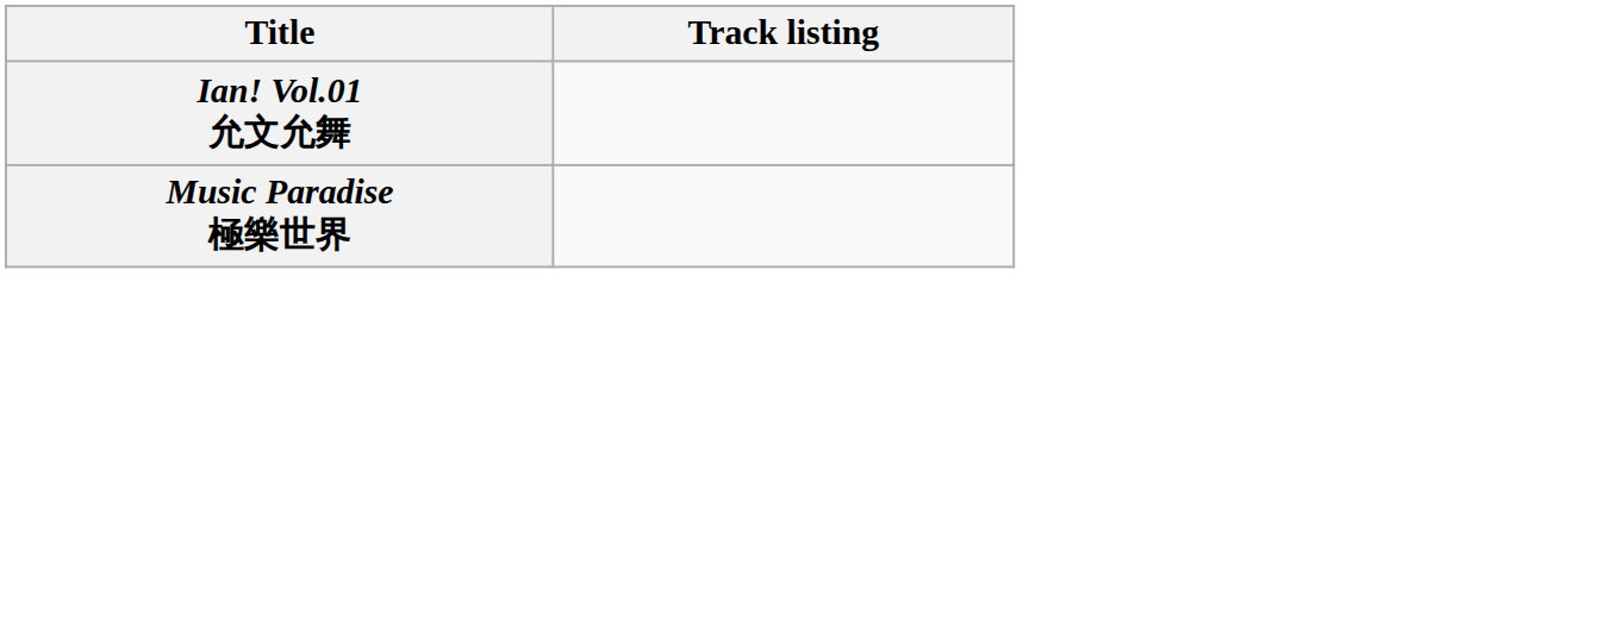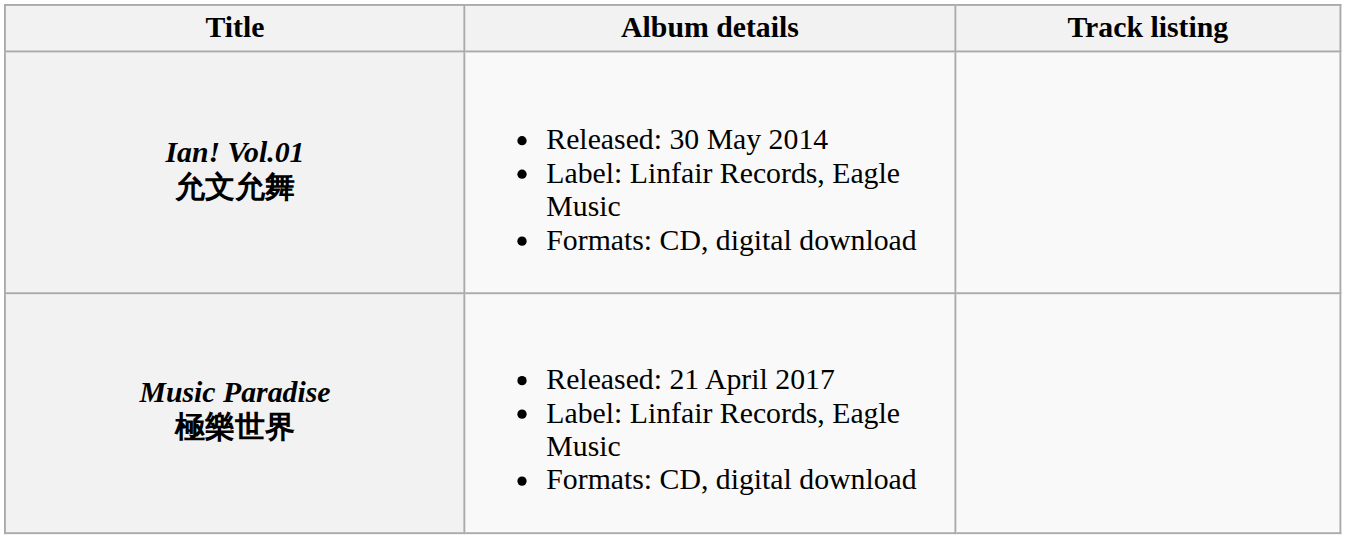+ column: Album details | Released: 30 May 2014 Label: Linfair Records, Eagle Music Formats: CD, digital download | Released: 21 April 2017 Label: Linfair Records, Eagle Music Formats: CD, digital download
